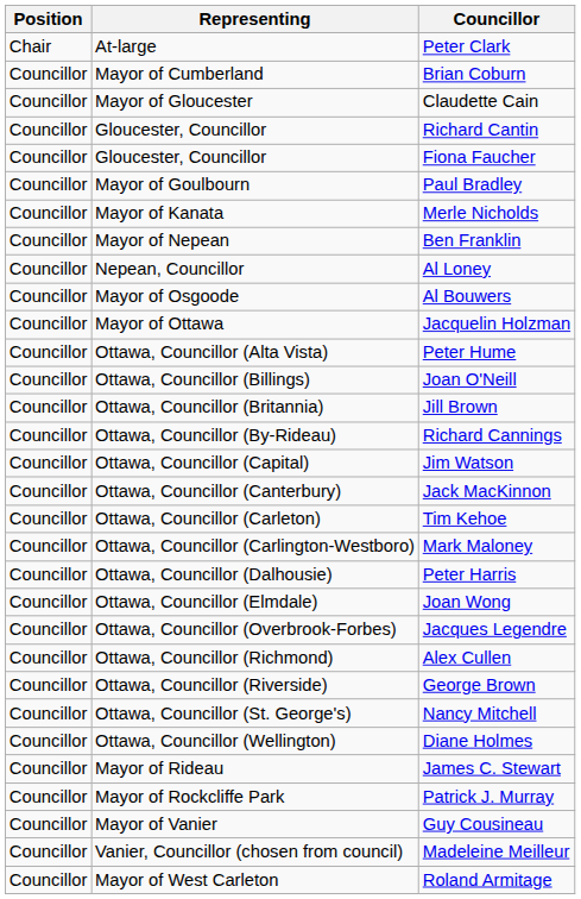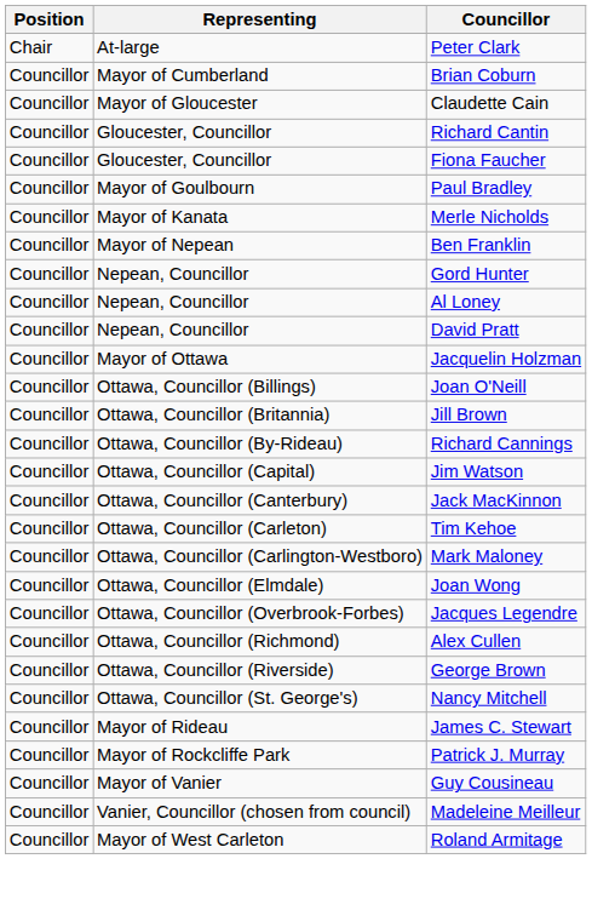+ row: Councillor | Nepean, Councillor | Gord Hunter
+ row: Councillor | Nepean, Councillor | David Pratt
- row: Councillor | Mayor of Osgoode | Al Bouwers
- row: Councillor | Ottawa, Councillor (Alta Vista) | Peter Hume
- row: Councillor | Ottawa, Councillor (Dalhousie) | Peter Harris
- row: Councillor | Ottawa, Councillor (Wellington) | Diane Holmes
